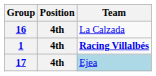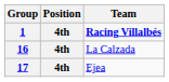rows swapped: 1 <-> 16
17 | Team: lightblue background -> no background
